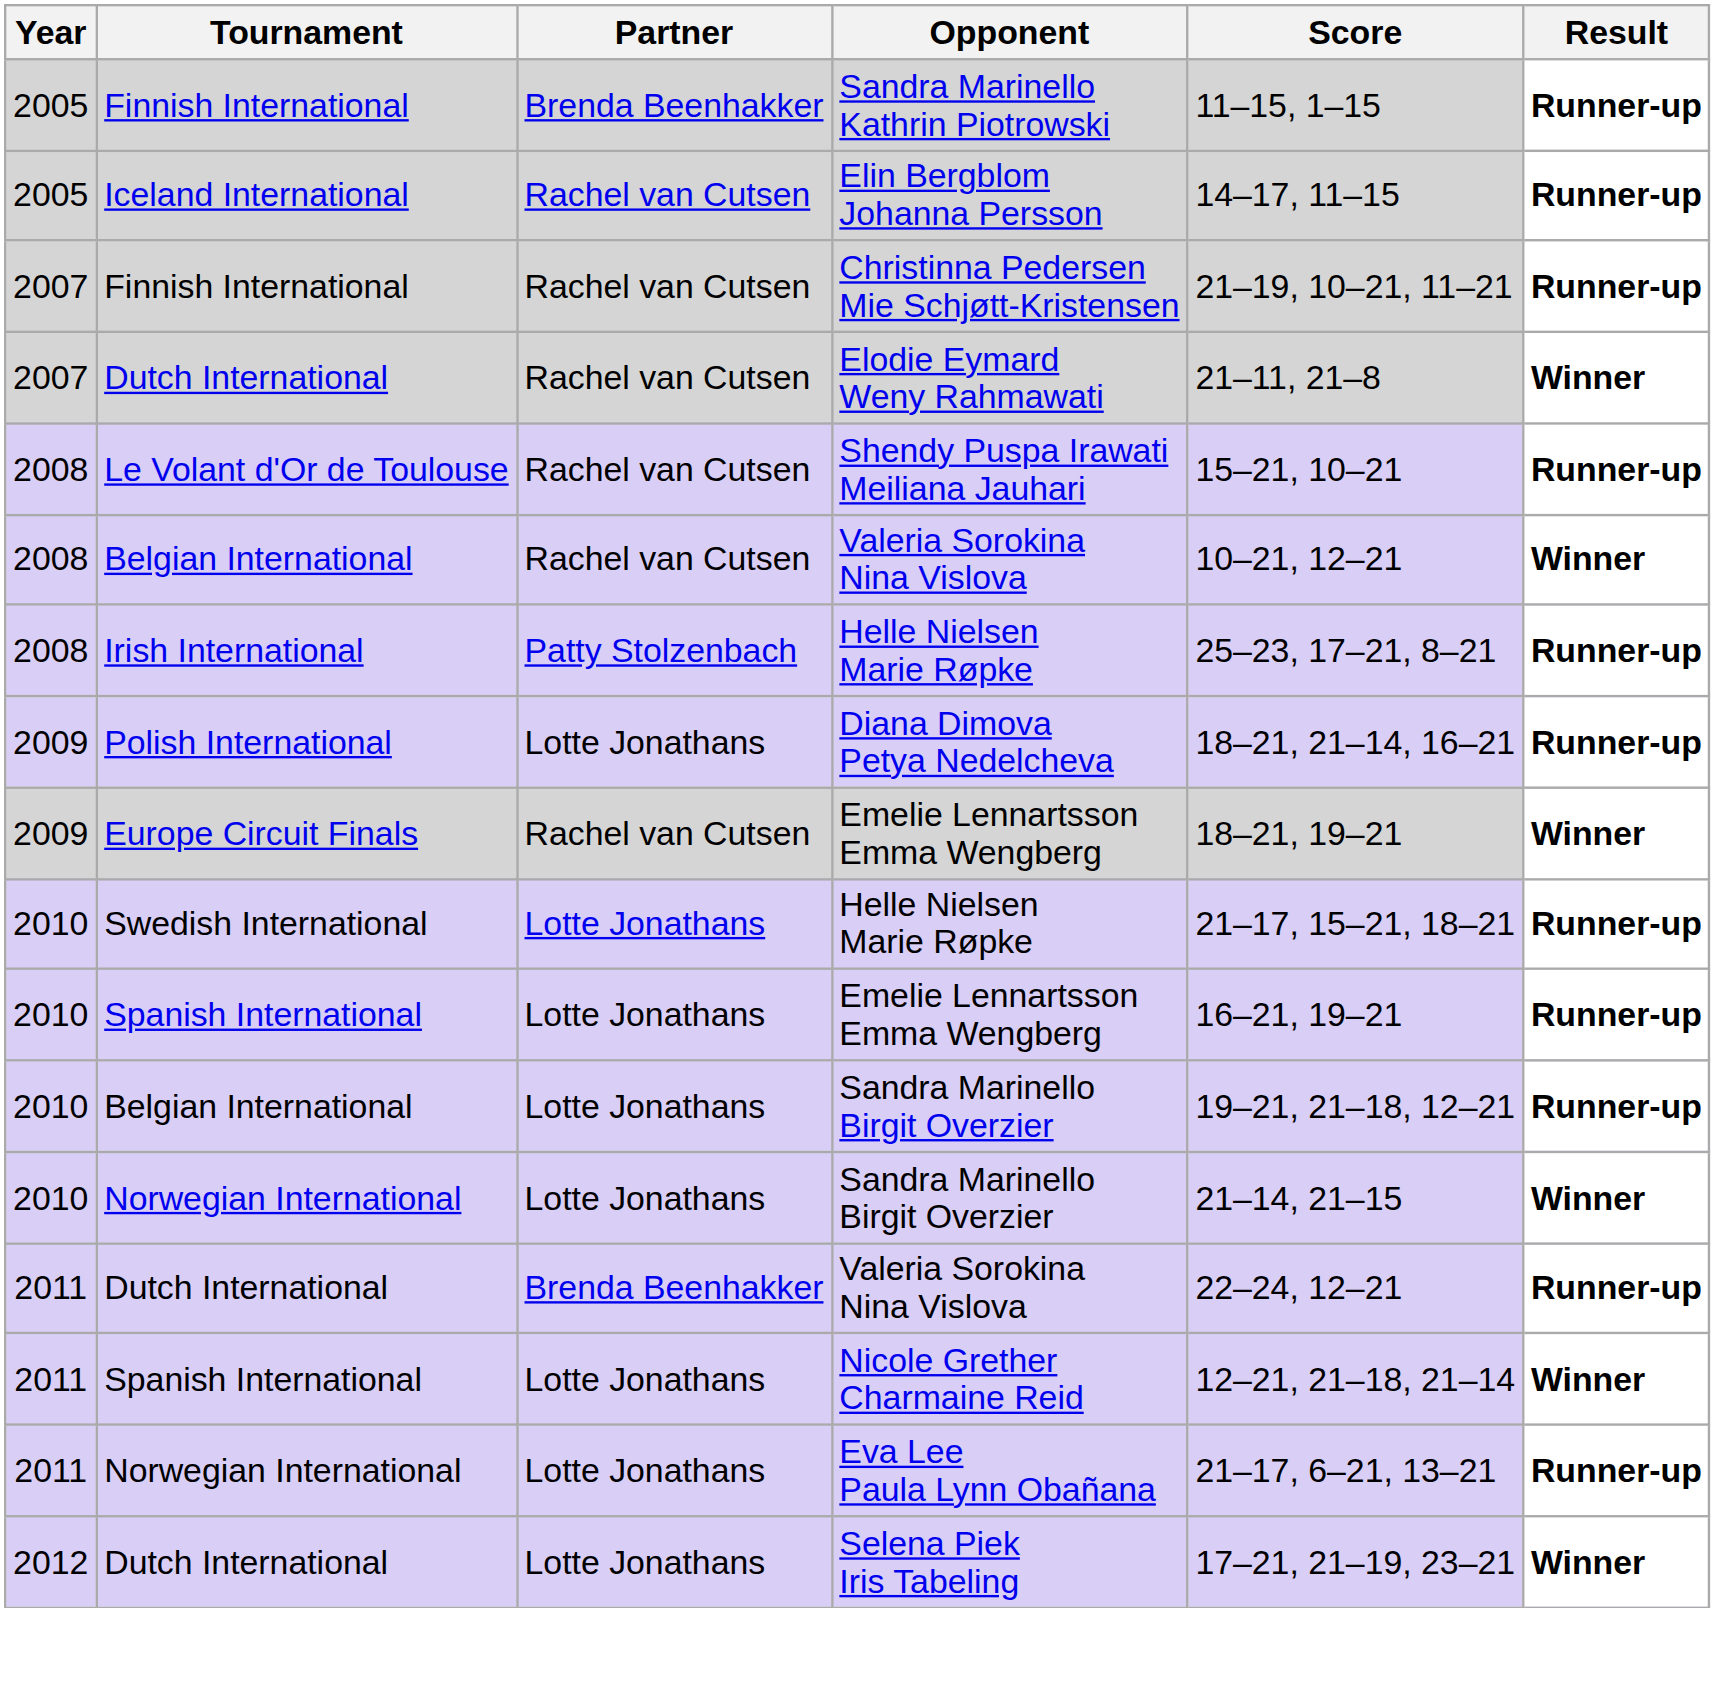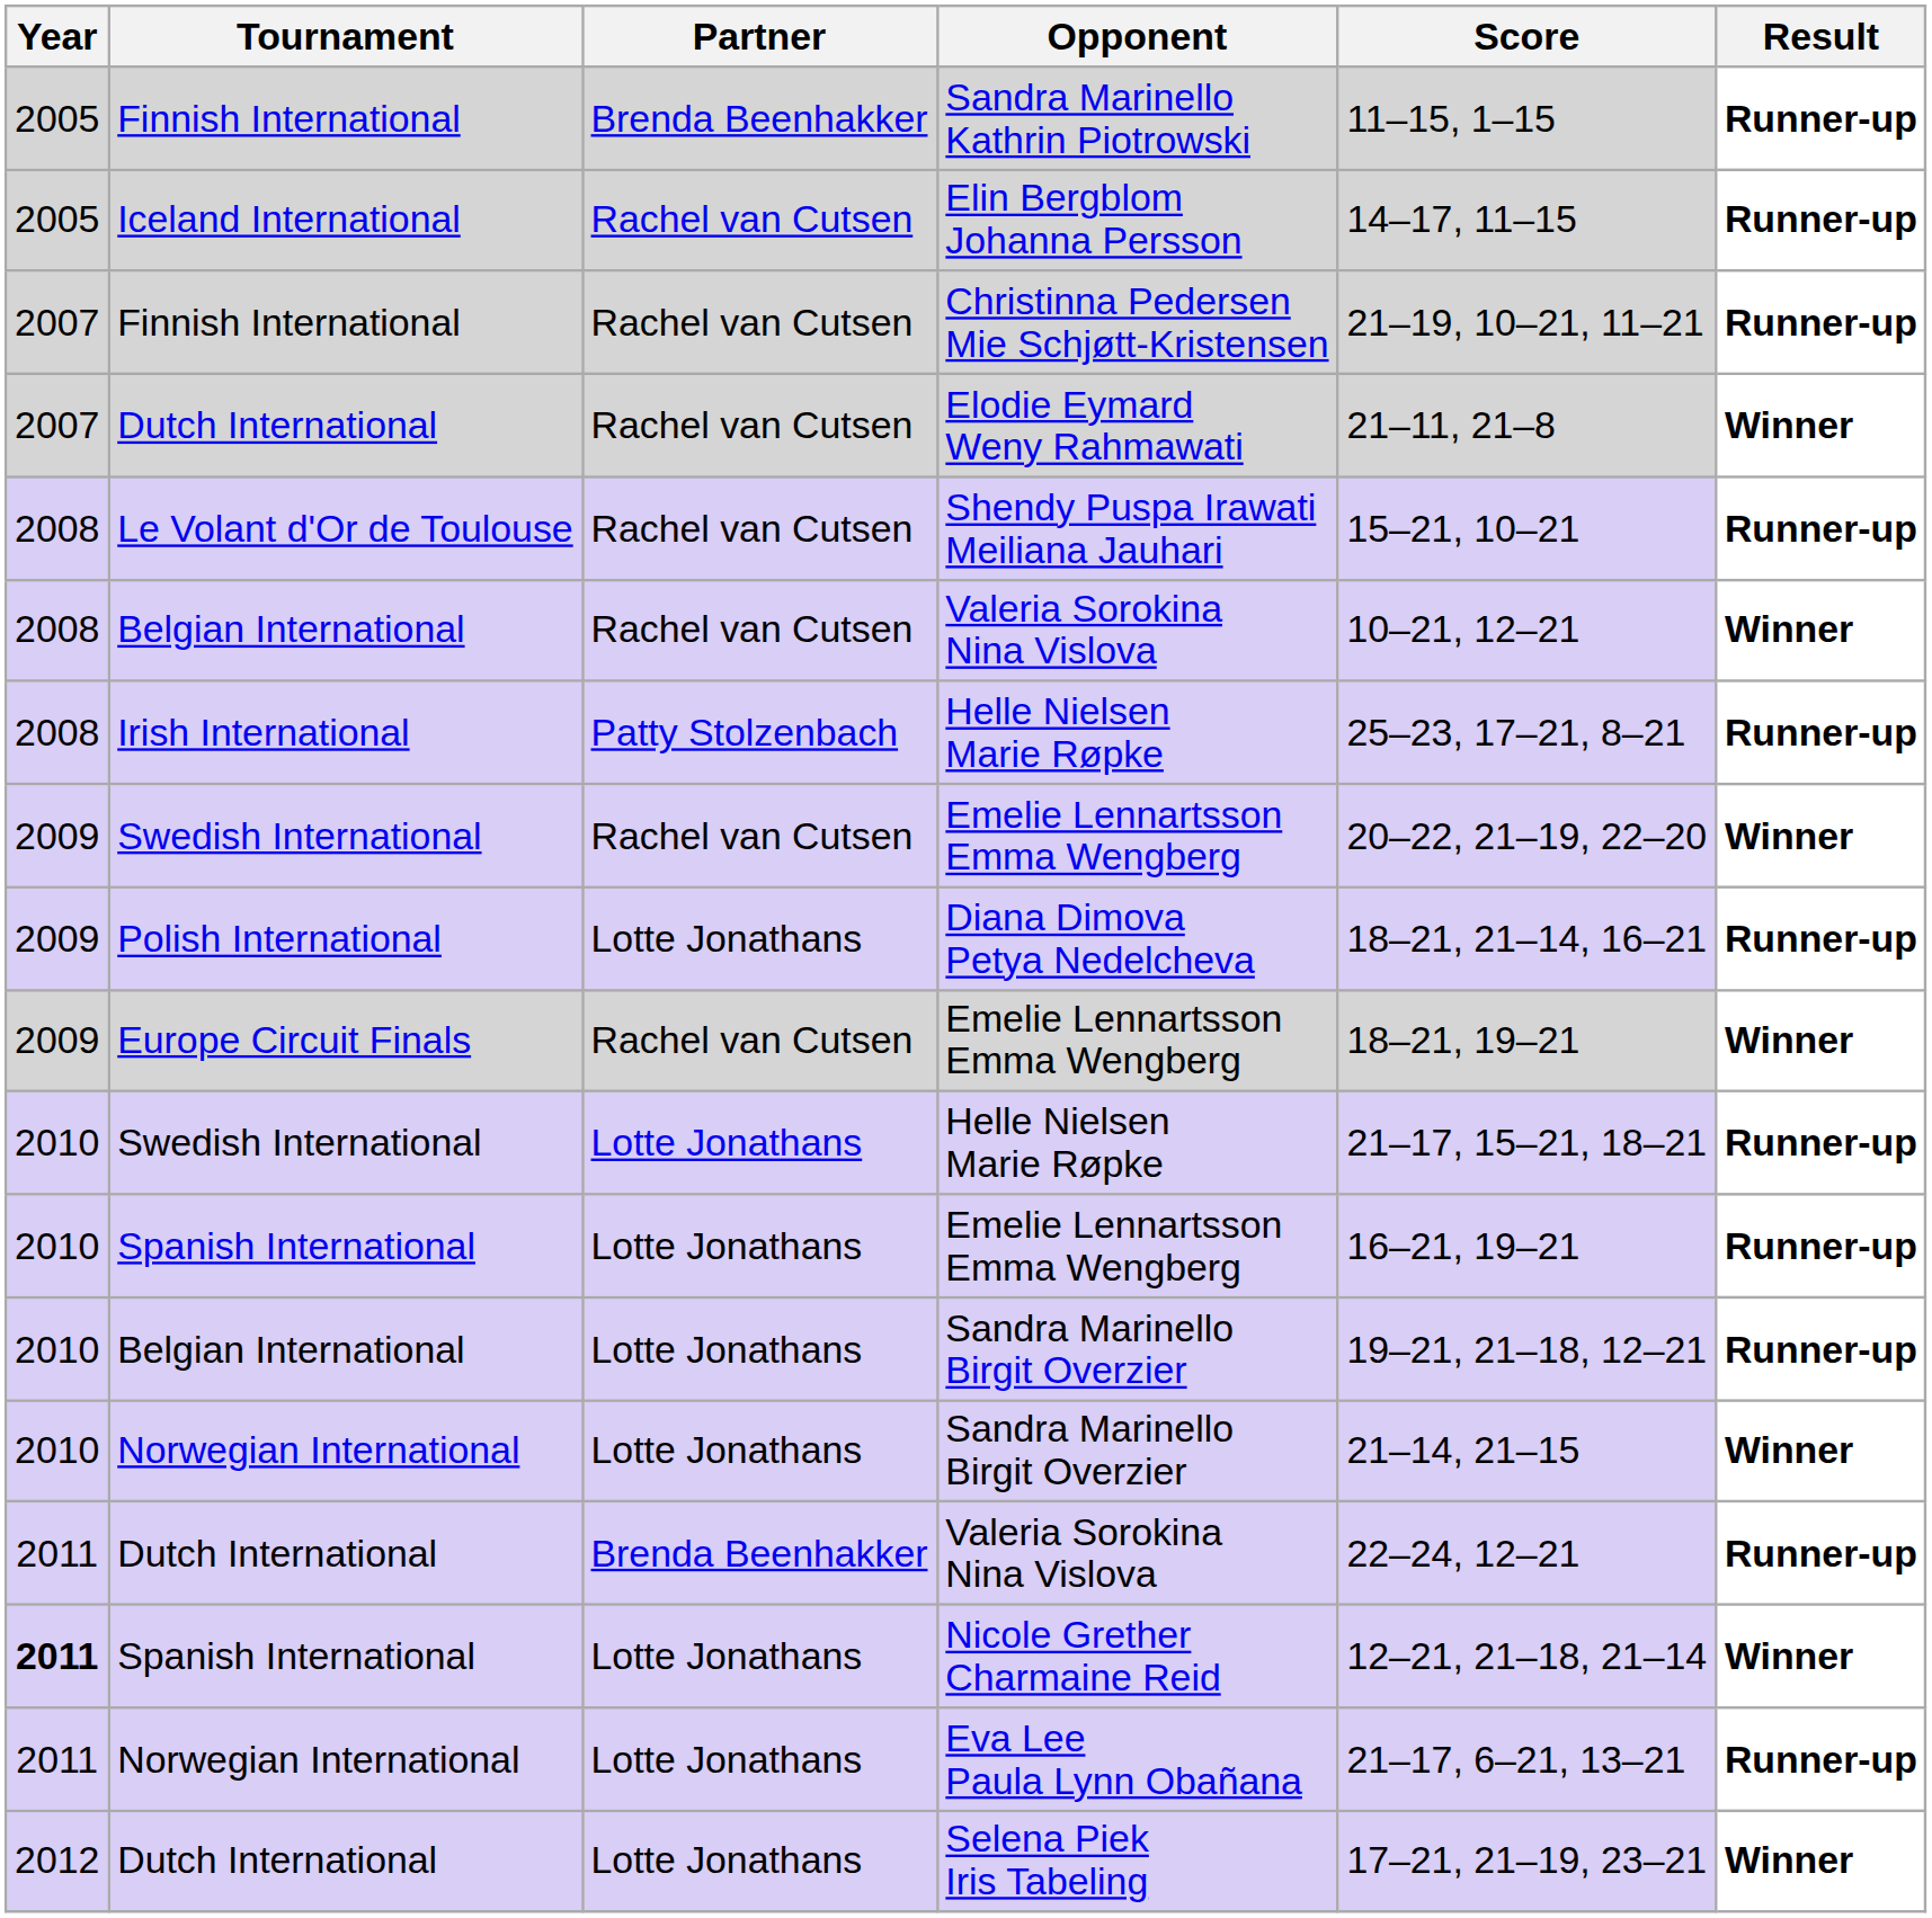+ row: 2009 | Swedish International | Rachel van Cutsen | Emelie Lennartsson Emma Wengberg | 20–22, 21–19, 22–20 | Winner
Nicole Grether Charmaine Reid | Year: normal -> bold
